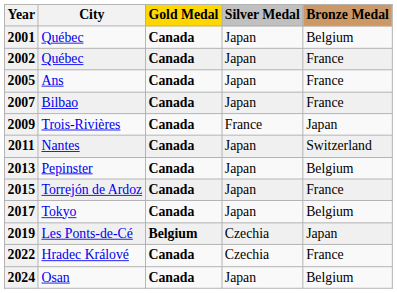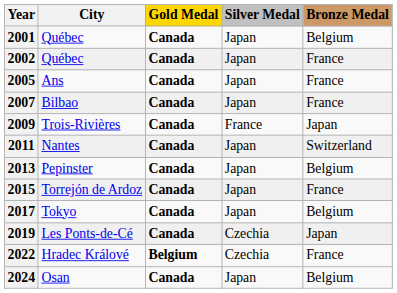2019 | Gold Medal: Belgium -> Canada
2022 | Gold Medal: Canada -> Belgium
